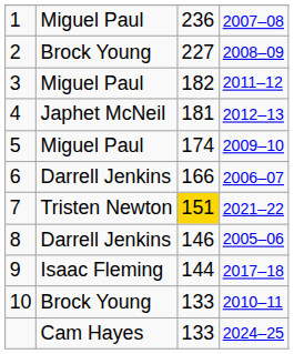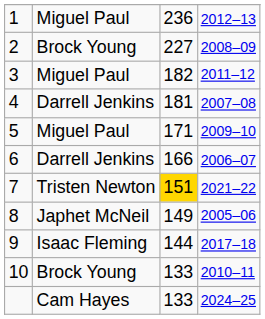1 | column 4: 2007–08 -> 2012–13
4 | column 2: Japhet McNeil -> Darrell Jenkins
4 | column 4: 2012–13 -> 2007–08
5 | column 3: 174 -> 171
8 | column 2: Darrell Jenkins -> Japhet McNeil
8 | column 3: 146 -> 149
